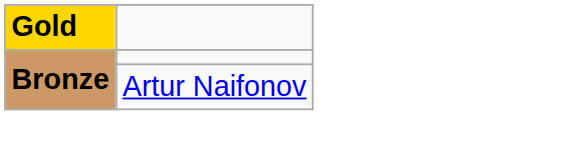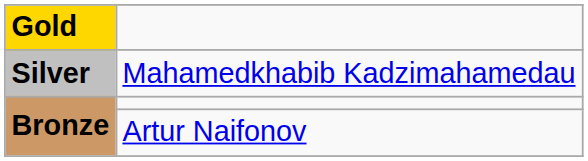+ row: Silver | Mahamedkhabib Kadzimahamedau
